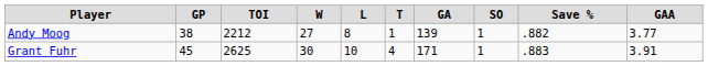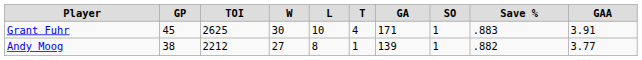rows swapped: Andy Moog <-> Grant Fuhr
